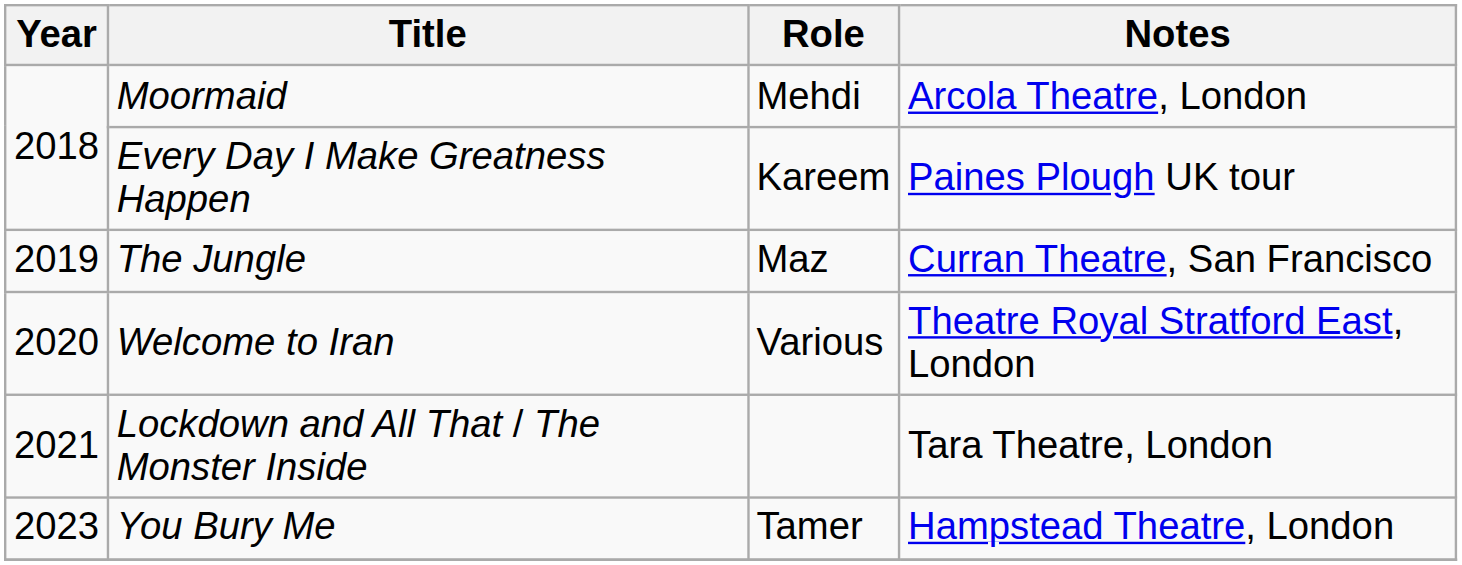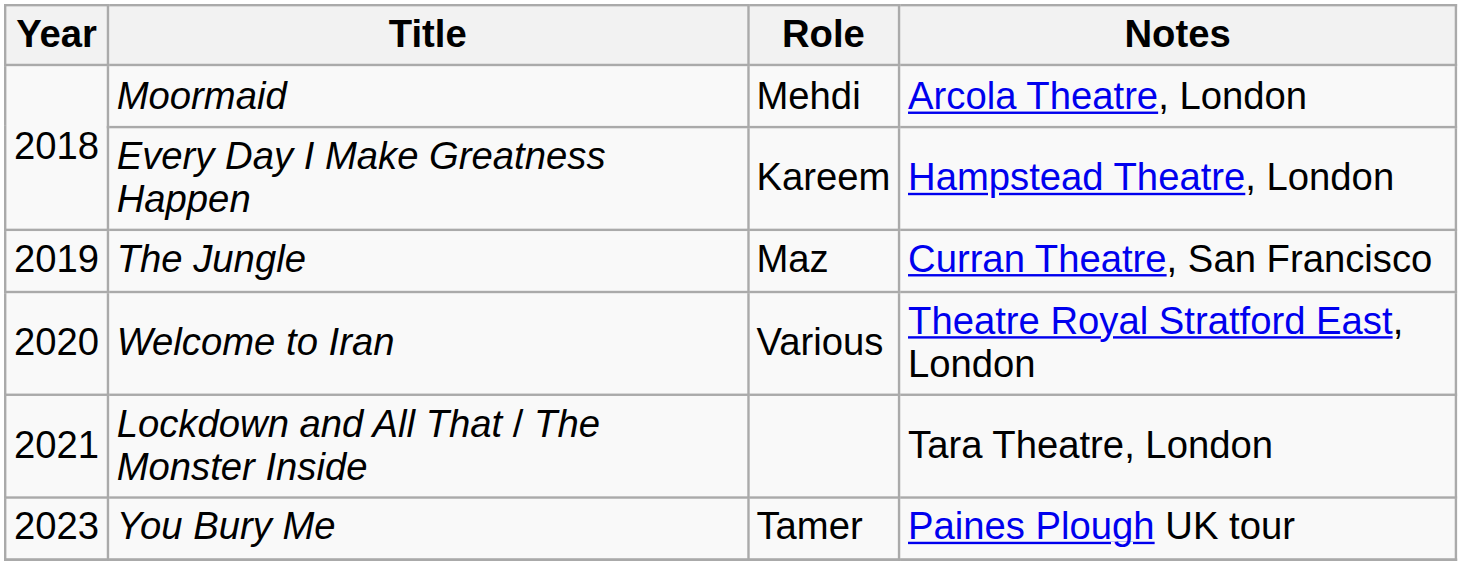Every Day I Make Greatness Happen | Notes: Paines Plough UK tour -> Hampstead Theatre, London
You Bury Me | Notes: Hampstead Theatre, London -> Paines Plough UK tour
